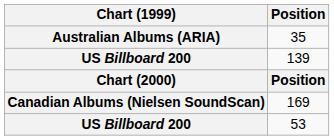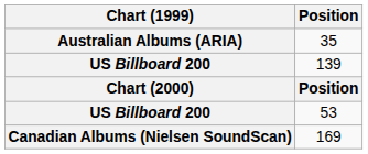rows swapped: 169 <-> 53
